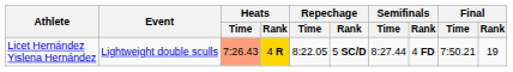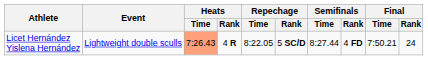Licet Hernández Yislena Hernández | Heats / Rank: gold background -> no background
Licet Hernández Yislena Hernández | Final / Rank: 19 -> 24
